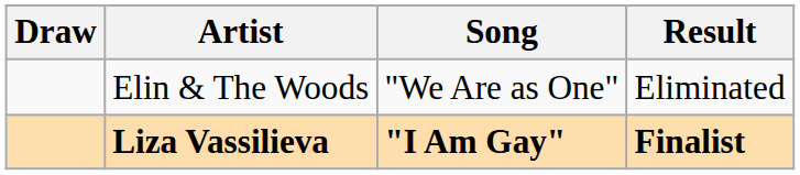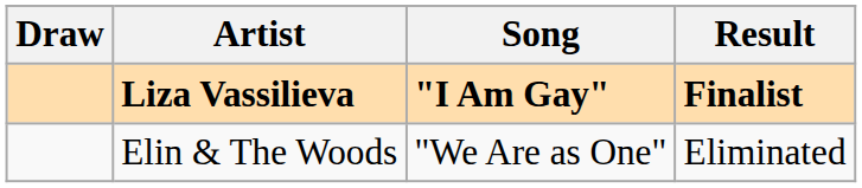rows swapped: Elin & The Woods <-> Liza Vassilieva
